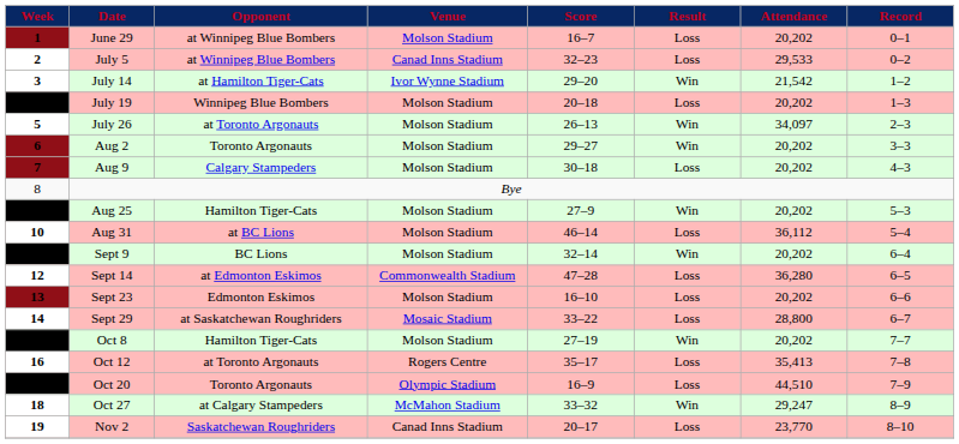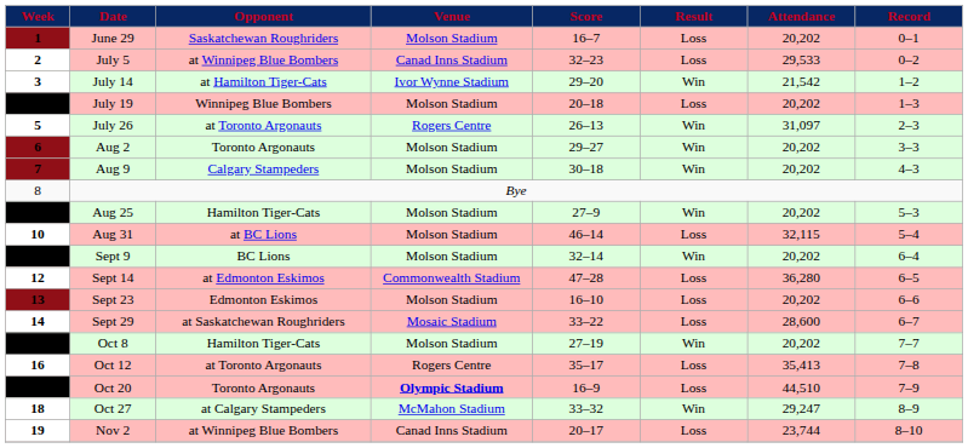June 29 | Opponent: at Winnipeg Blue Bombers -> Saskatchewan Roughriders
July 26 | Venue: Molson Stadium -> Rogers Centre
July 26 | Attendance: 34,097 -> 31,097
Aug 9 | Result: Loss -> Win
Aug 31 | Attendance: 36,112 -> 32,115
Sept 29 | Attendance: 28,800 -> 28,600
Oct 20 | Venue: normal -> bold
Nov 2 | Opponent: Saskatchewan Roughriders -> at Winnipeg Blue Bombers
Nov 2 | Attendance: 23,770 -> 23,744
